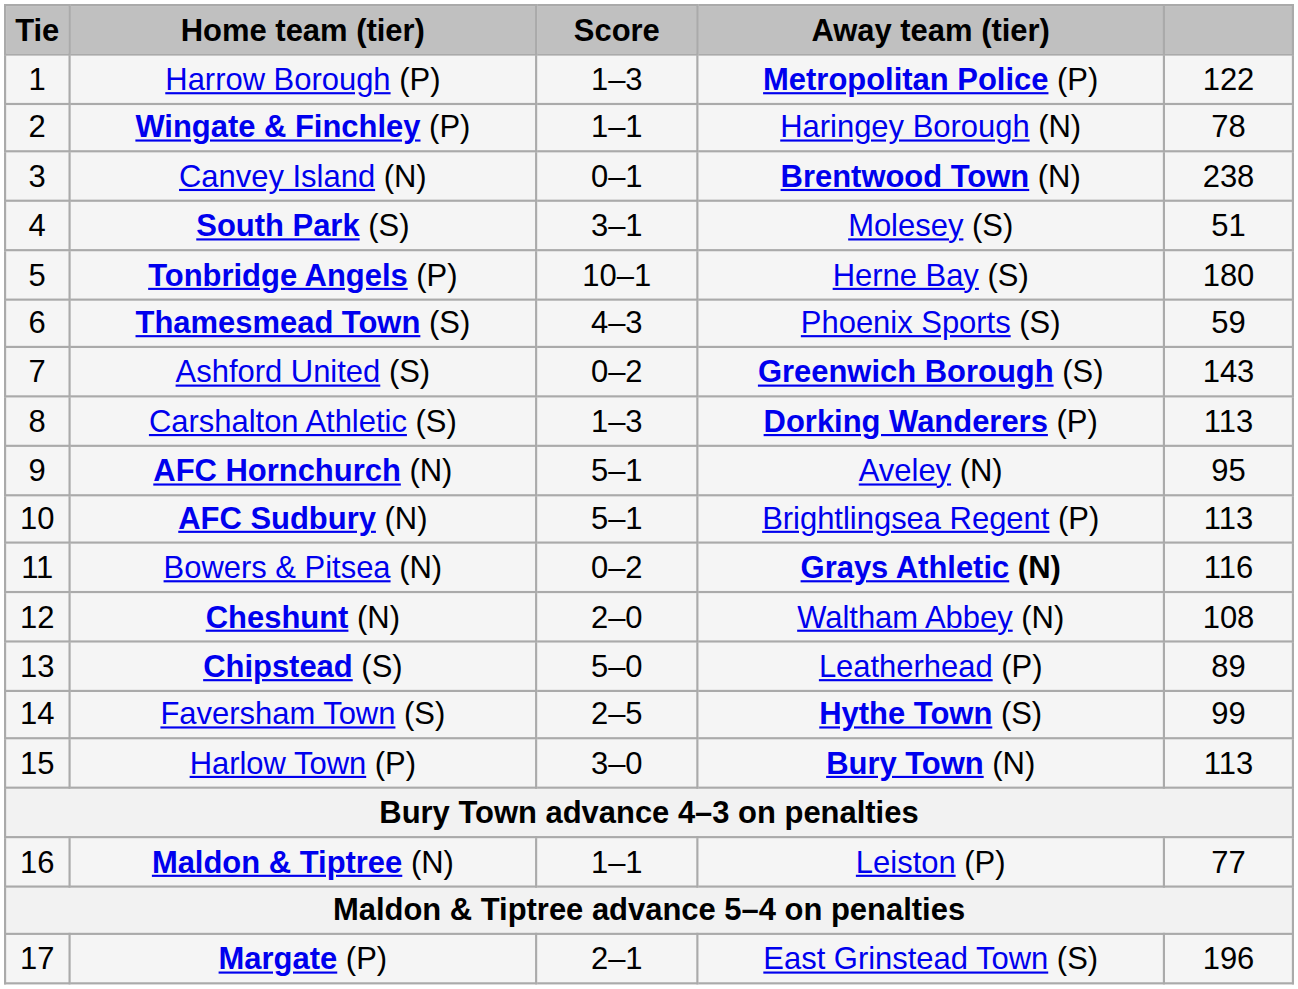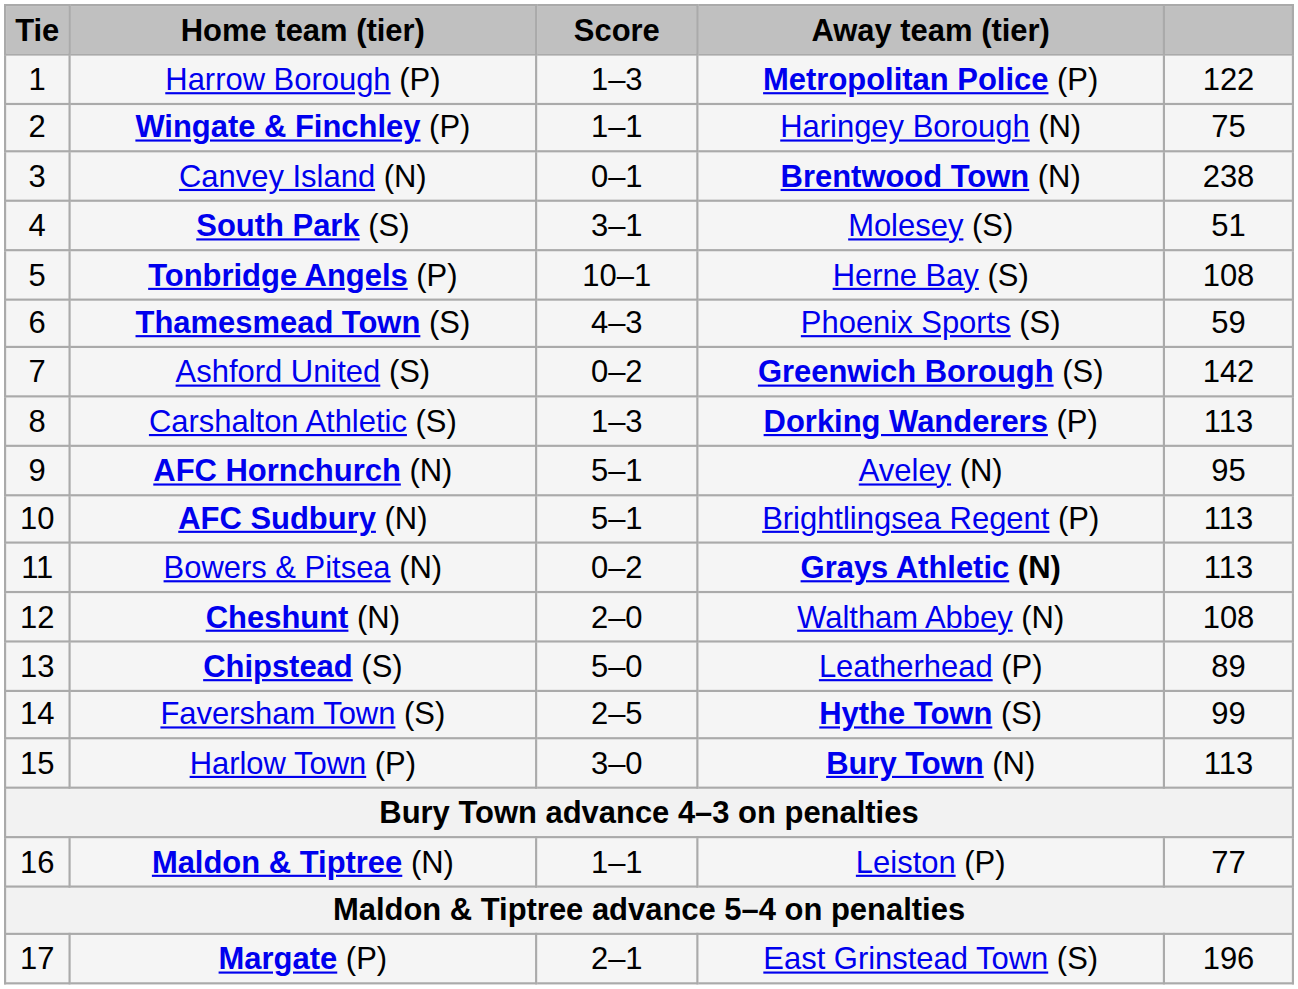Wingate & Finchley (P) | column 5: 78 -> 75
Tonbridge Angels (P) | column 5: 180 -> 108
Ashford United (S) | column 5: 143 -> 142
Bowers & Pitsea (N) | column 5: 116 -> 113
